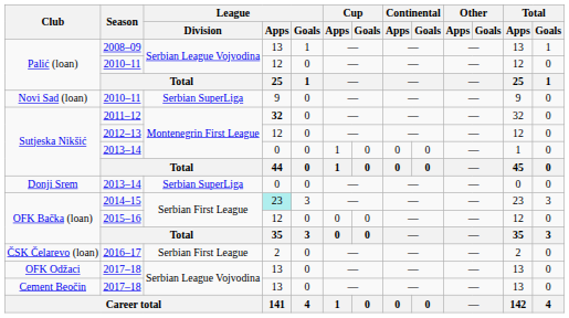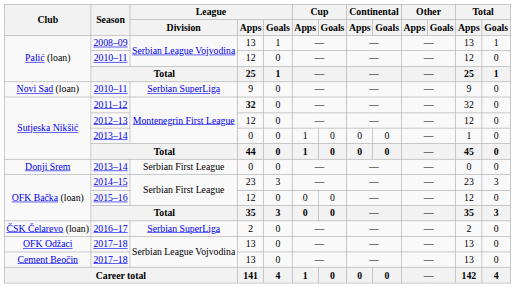Donji Srem / 2013–14 | League / Division: Serbian SuperLiga -> Serbian First League
2014–15 | League / Apps: paleturquoise background -> no background
2016–17 | League / Division: Serbian First League -> Serbian SuperLiga
